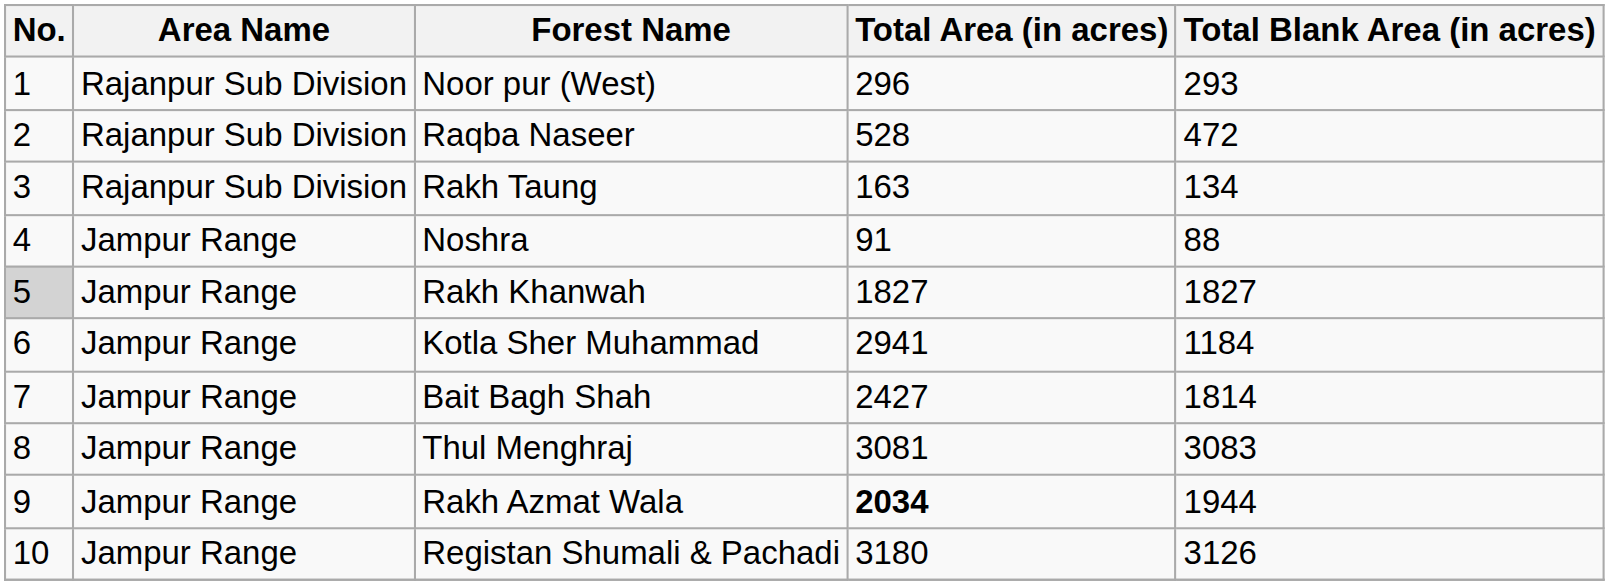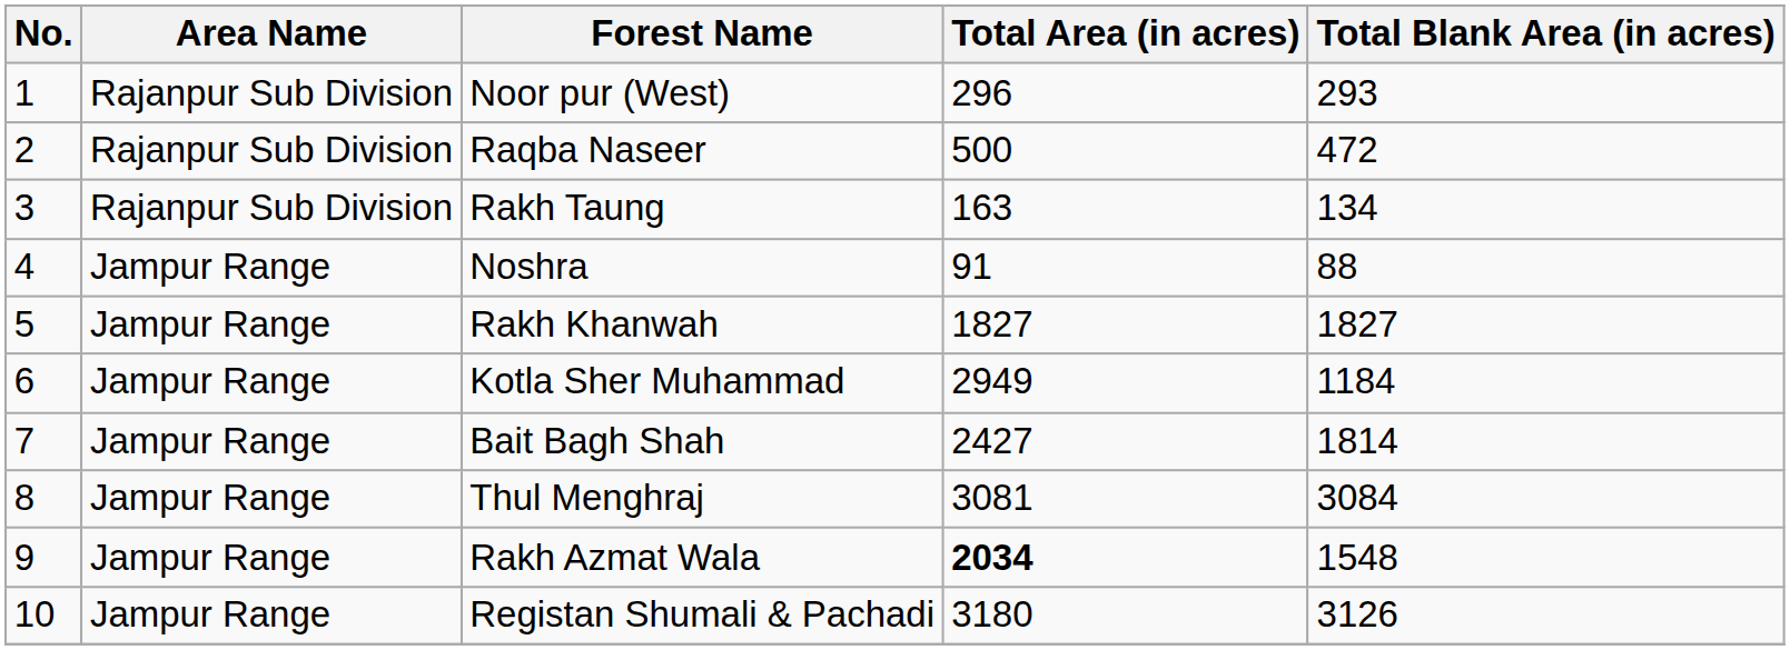Raqba Naseer | Total Area (in acres): 528 -> 500
Rakh Khanwah | No.: lightgrey background -> no background
Kotla Sher Muhammad | Total Area (in acres): 2941 -> 2949
Thul Menghraj | Total Blank Area (in acres): 3083 -> 3084
Rakh Azmat Wala | Total Blank Area (in acres): 1944 -> 1548
